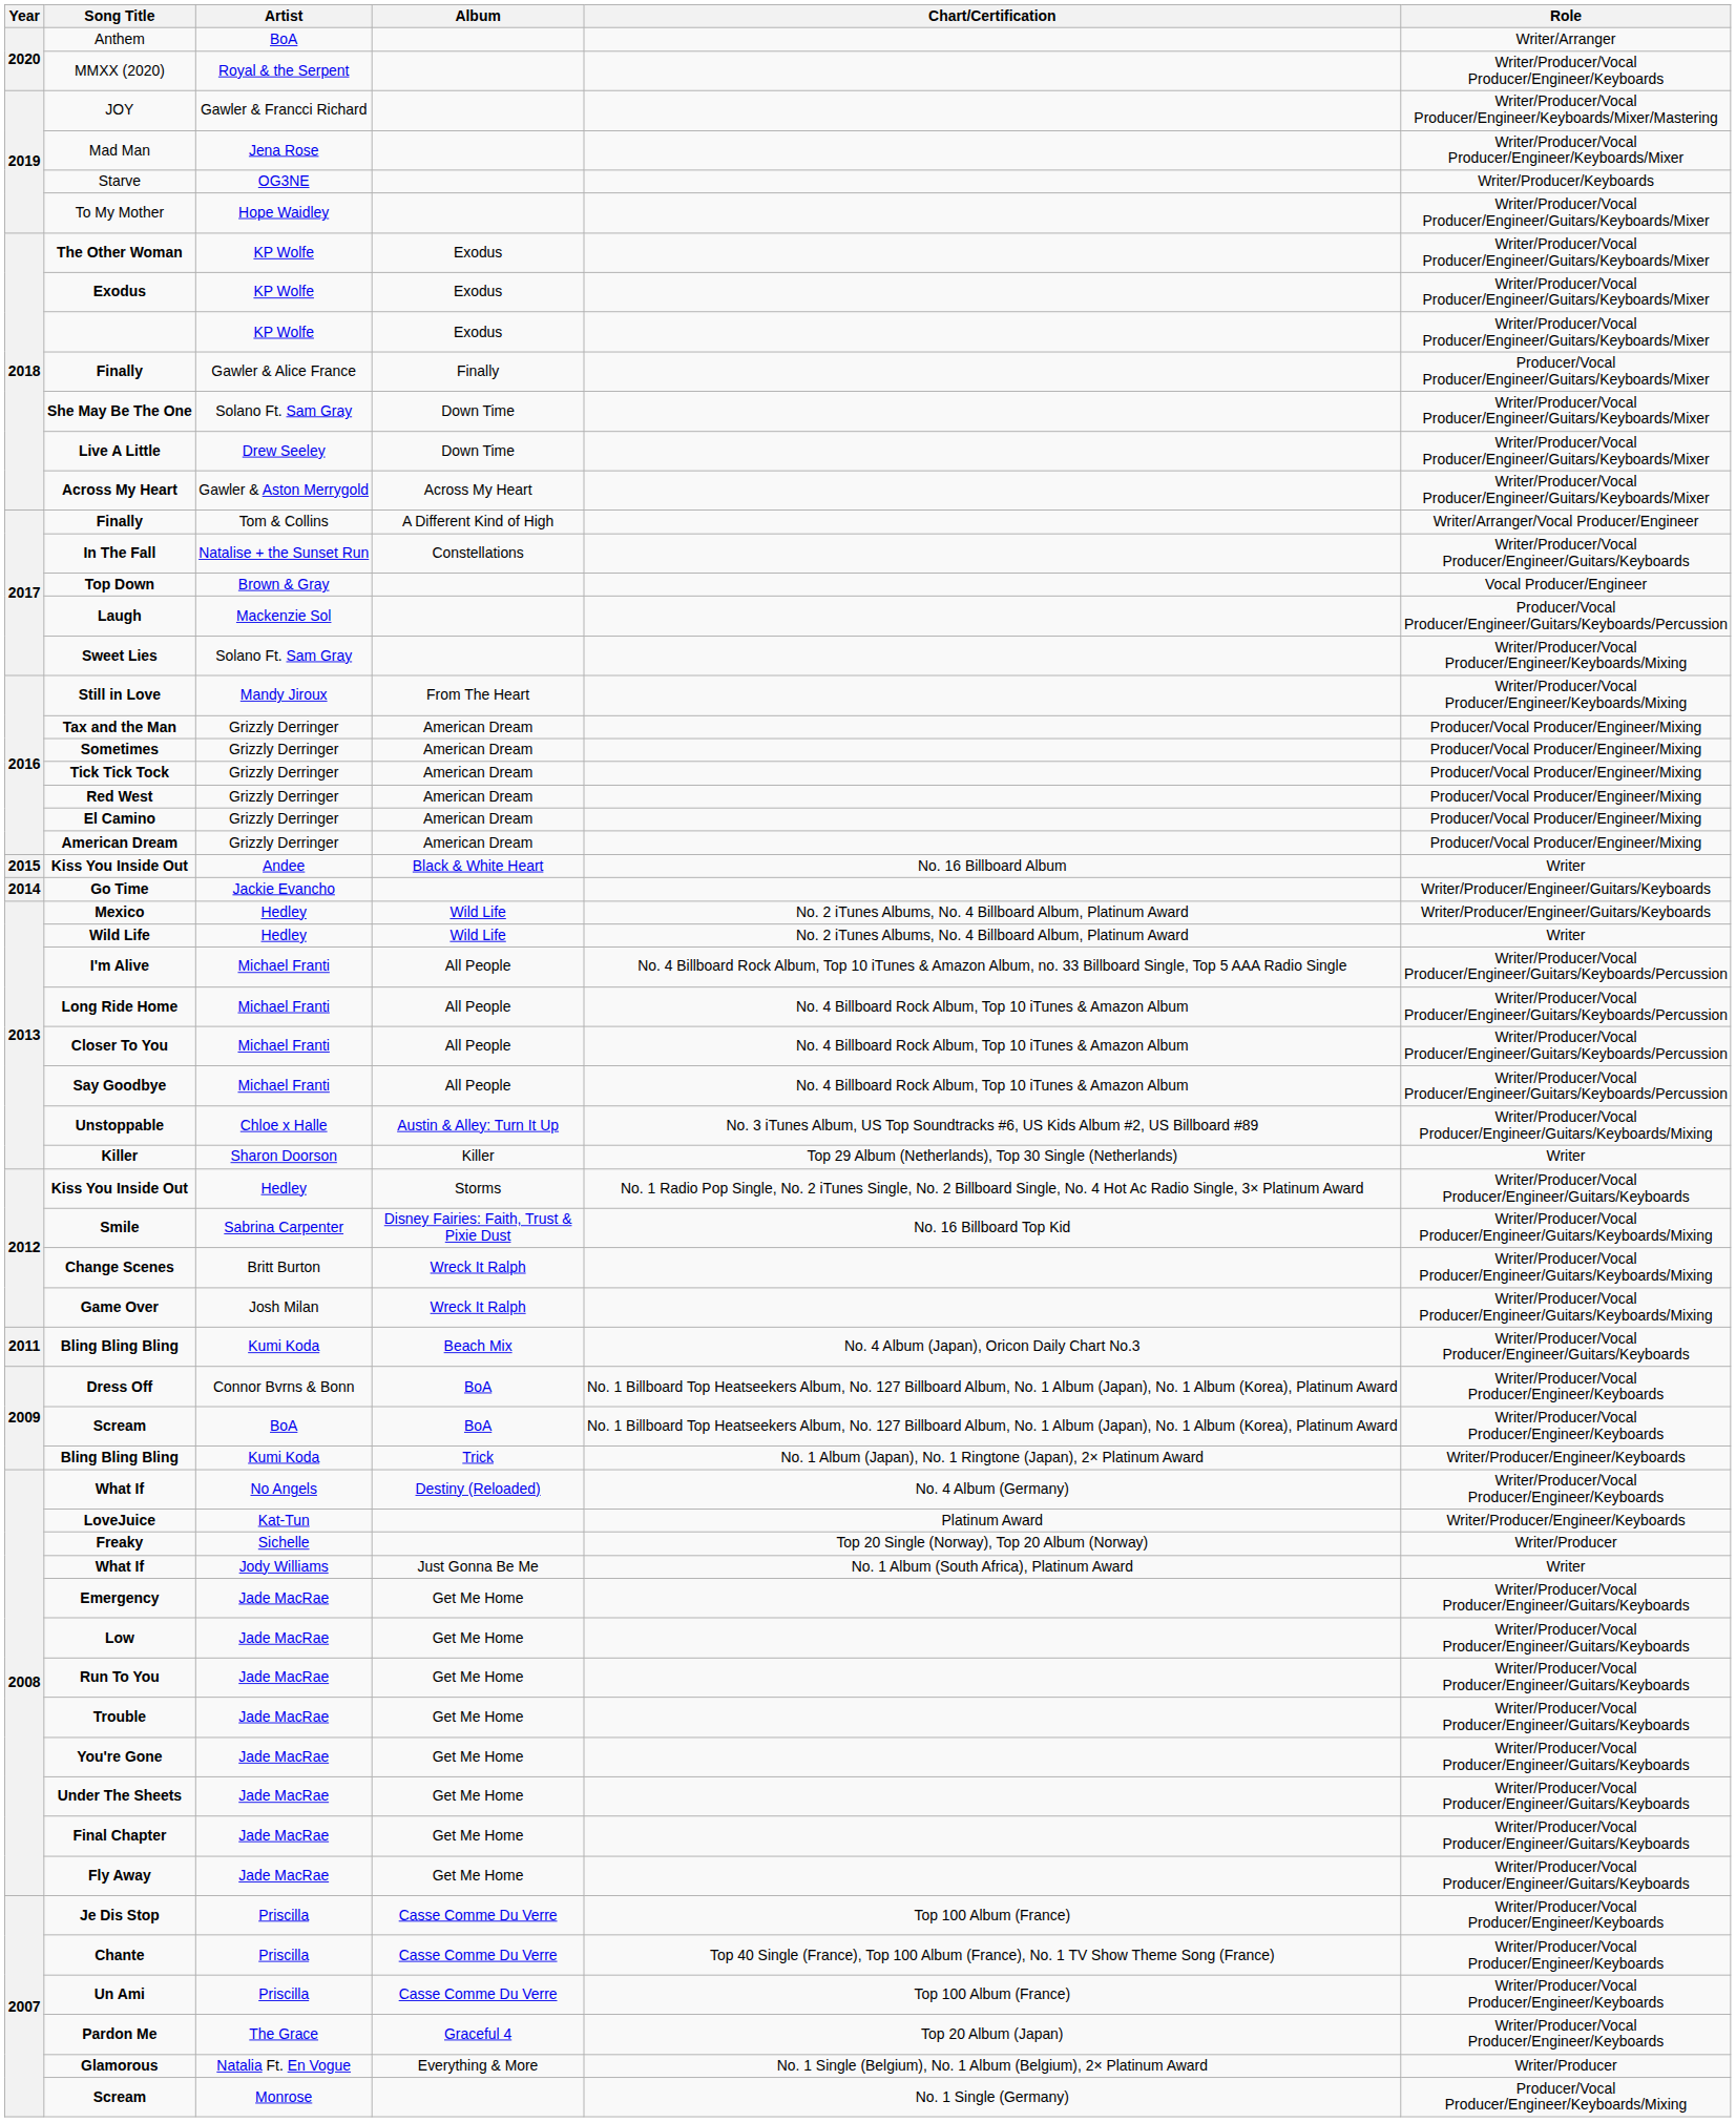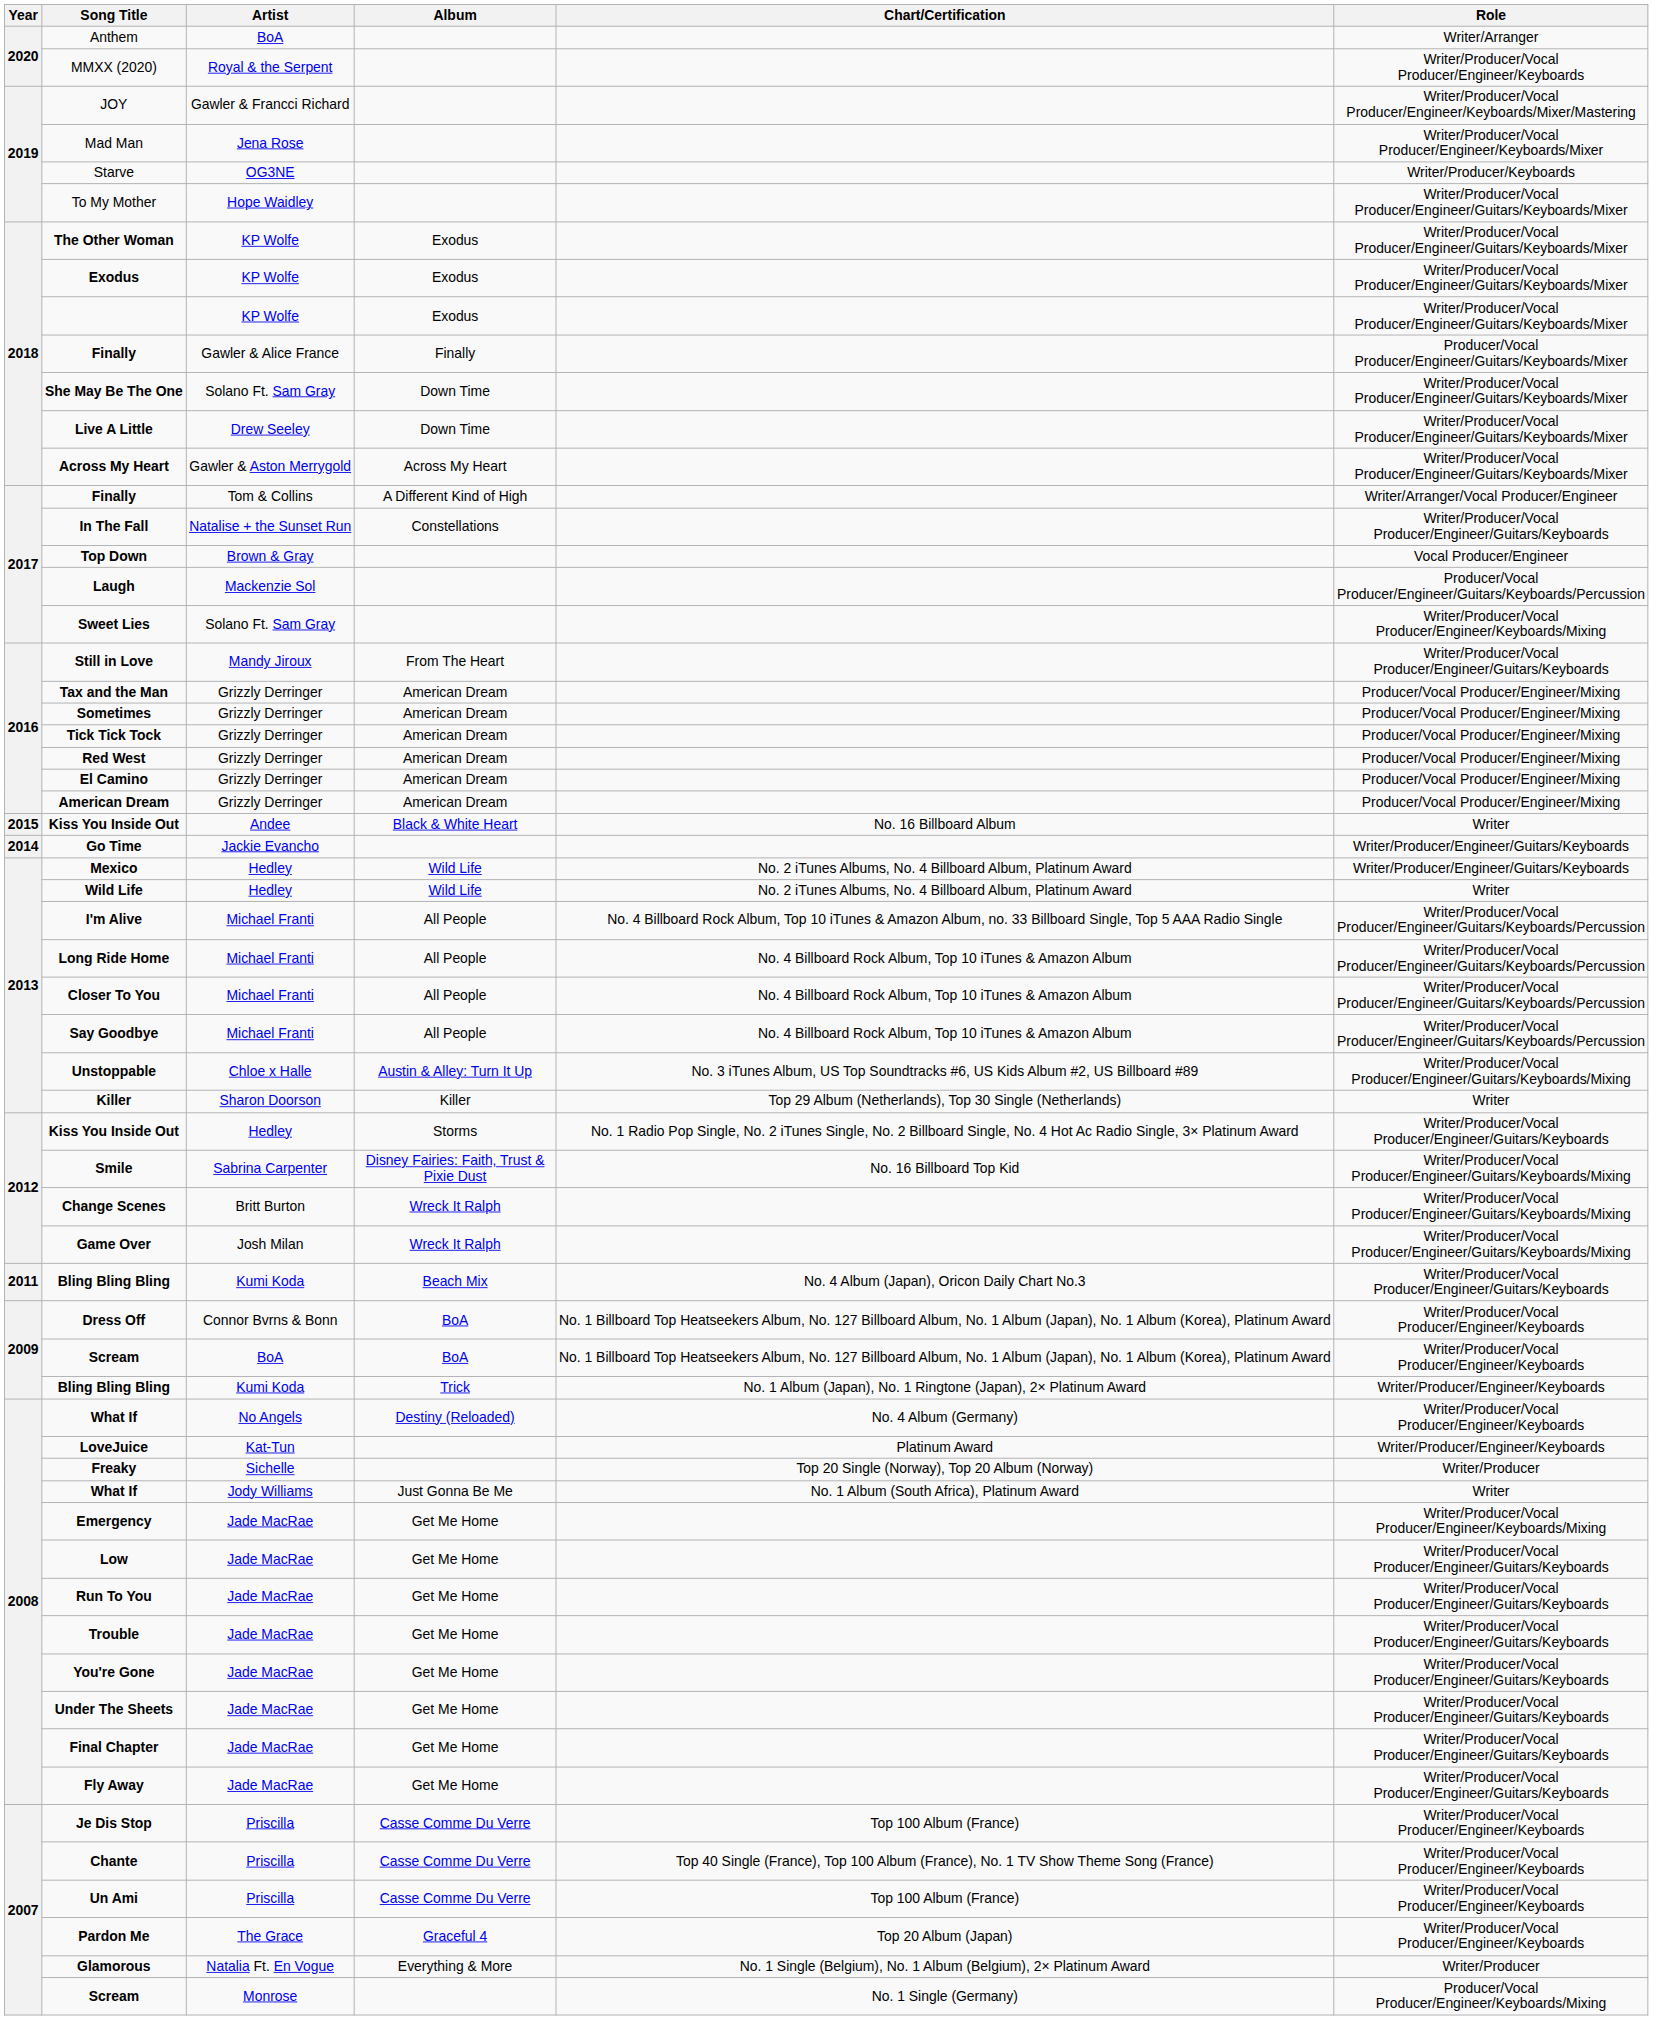Still in Love | Role: Writer/Producer/Vocal Producer/Engineer/Keyboards/Mixing -> Writer/Producer/Vocal Producer/Engineer/Guitars/Keyboards
Emergency | Role: Writer/Producer/Vocal Producer/Engineer/Guitars/Keyboards -> Writer/Producer/Vocal Producer/Engineer/Keyboards/Mixing
